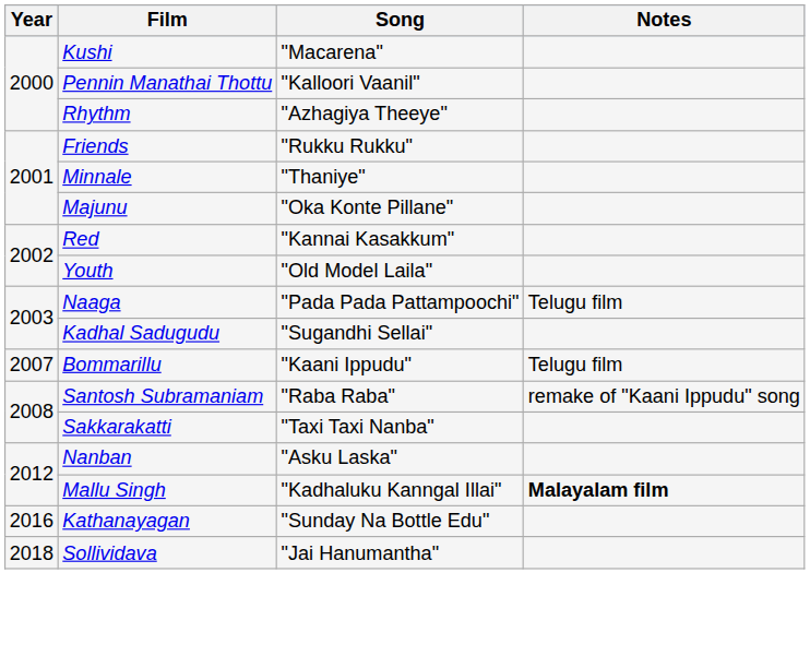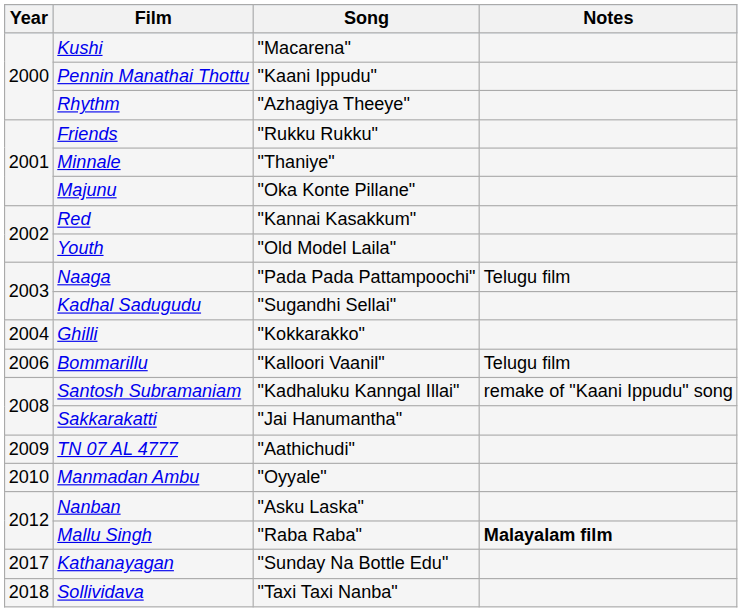Pennin Manathai Thottu | Song: "Kalloori Vaanil" -> "Kaani Ippudu"
+ row: 2004 | Ghilli | "Kokkarakko"
Bommarillu | Year: 2007 -> 2006
Bommarillu | Song: "Kaani Ippudu" -> "Kalloori Vaanil"
Santosh Subramaniam | Song: "Raba Raba" -> "Kadhaluku Kanngal Illai"
Sakkarakatti | Song: "Taxi Taxi Nanba" -> "Jai Hanumantha"
+ row: 2009 | TN 07 AL 4777 | "Aathichudi"
+ row: 2010 | Manmadan Ambu | "Oyyale"
Mallu Singh | Song: "Kadhaluku Kanngal Illai" -> "Raba Raba"
Kathanayagan | Year: 2016 -> 2017
Sollividava | Song: "Jai Hanumantha" -> "Taxi Taxi Nanba"
